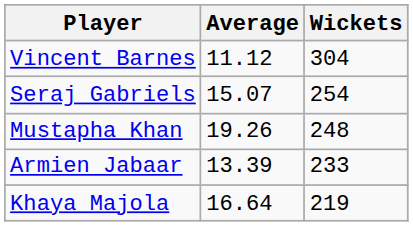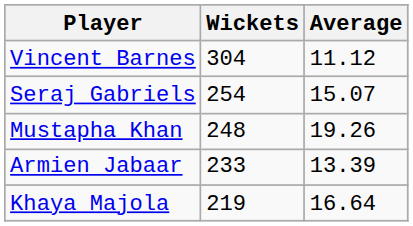columns swapped: Wickets <-> Average
